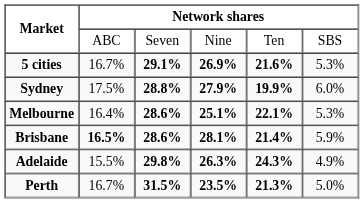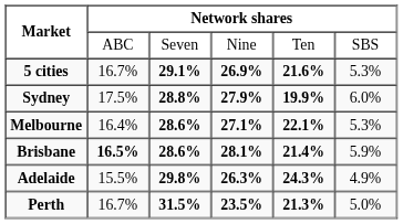Melbourne | column 4: 25.1% -> 27.1%
